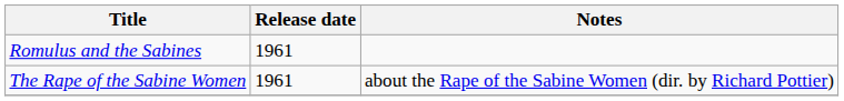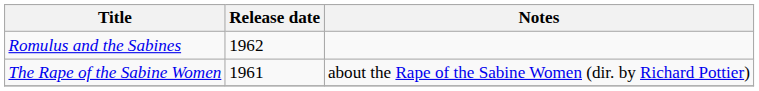Romulus and the Sabines | Release date: 1961 -> 1962
